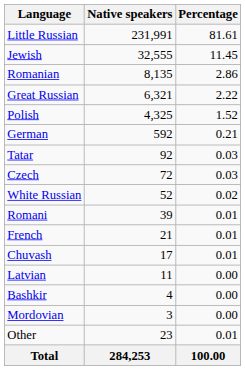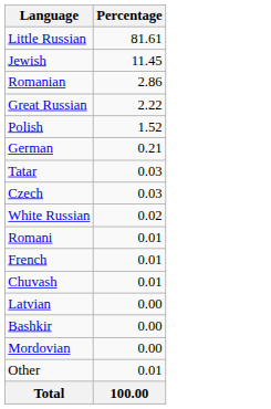- column: Native speakers | 231,991 | 32,555 | 8,135 | 6,321 | 4,325 | 592 | 92 | 72 | 52 | 39 | 21 | 17 | 11 | 4 | 3 | 23 | 284,253
